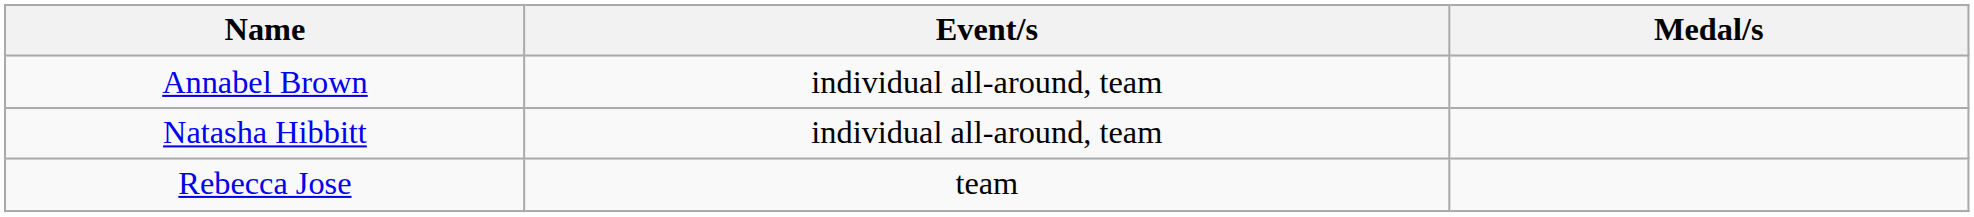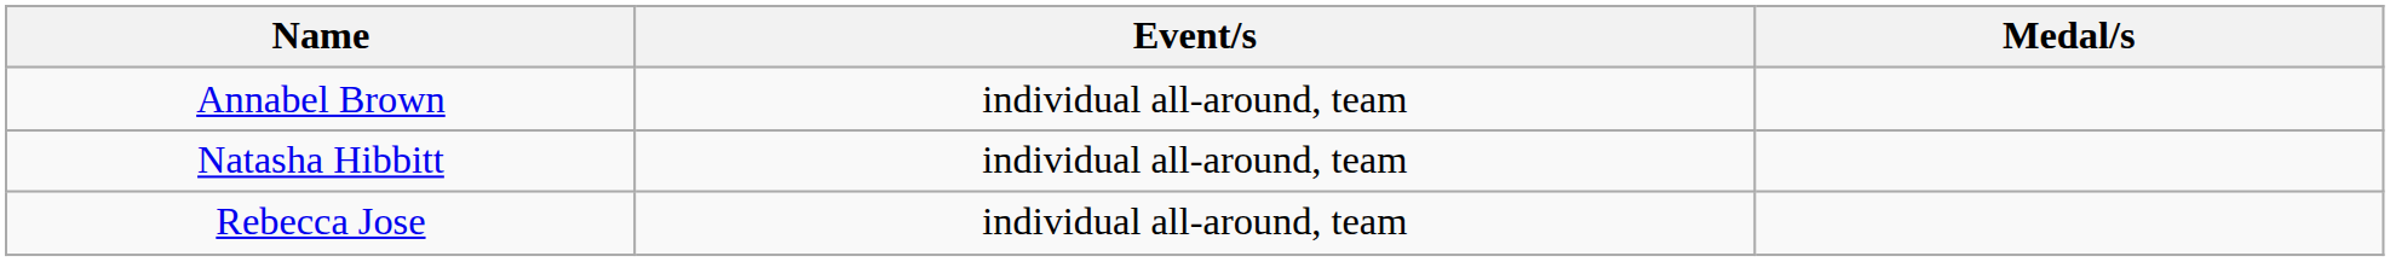Rebecca Jose | Event/s: team -> individual all-around, team
